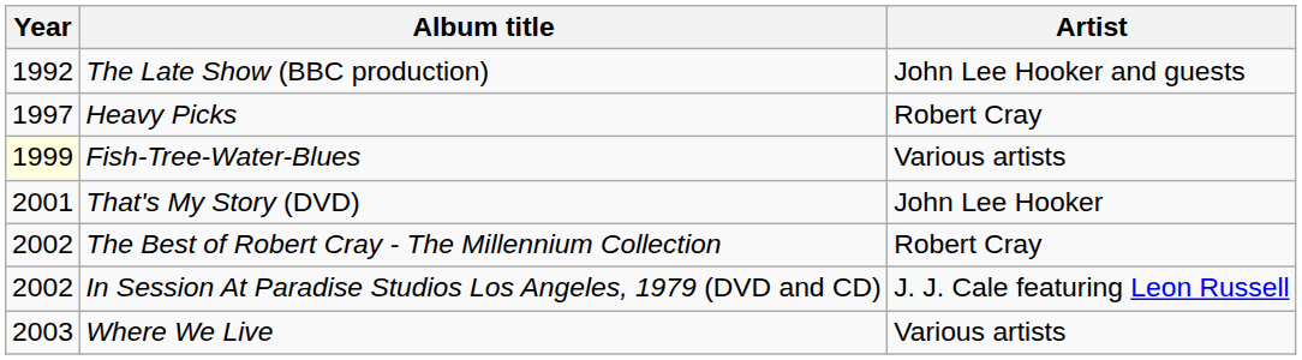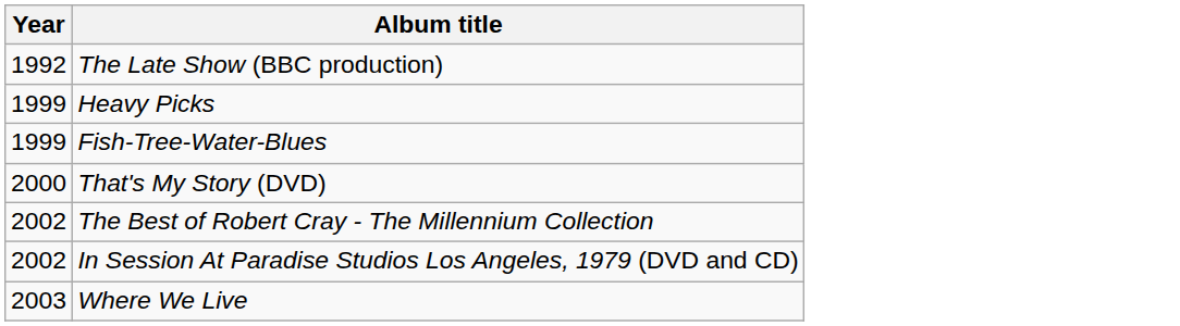- column: Artist | John Lee Hooker and guests | Robert Cray | Various artists | John Lee Hooker | Robert Cray | J. J. Cale featuring Leon Russell | Various artists
Heavy Picks | Year: 1997 -> 1999
Fish-Tree-Water-Blues | Year: lightyellow background -> no background
That's My Story (DVD) | Year: 2001 -> 2000
